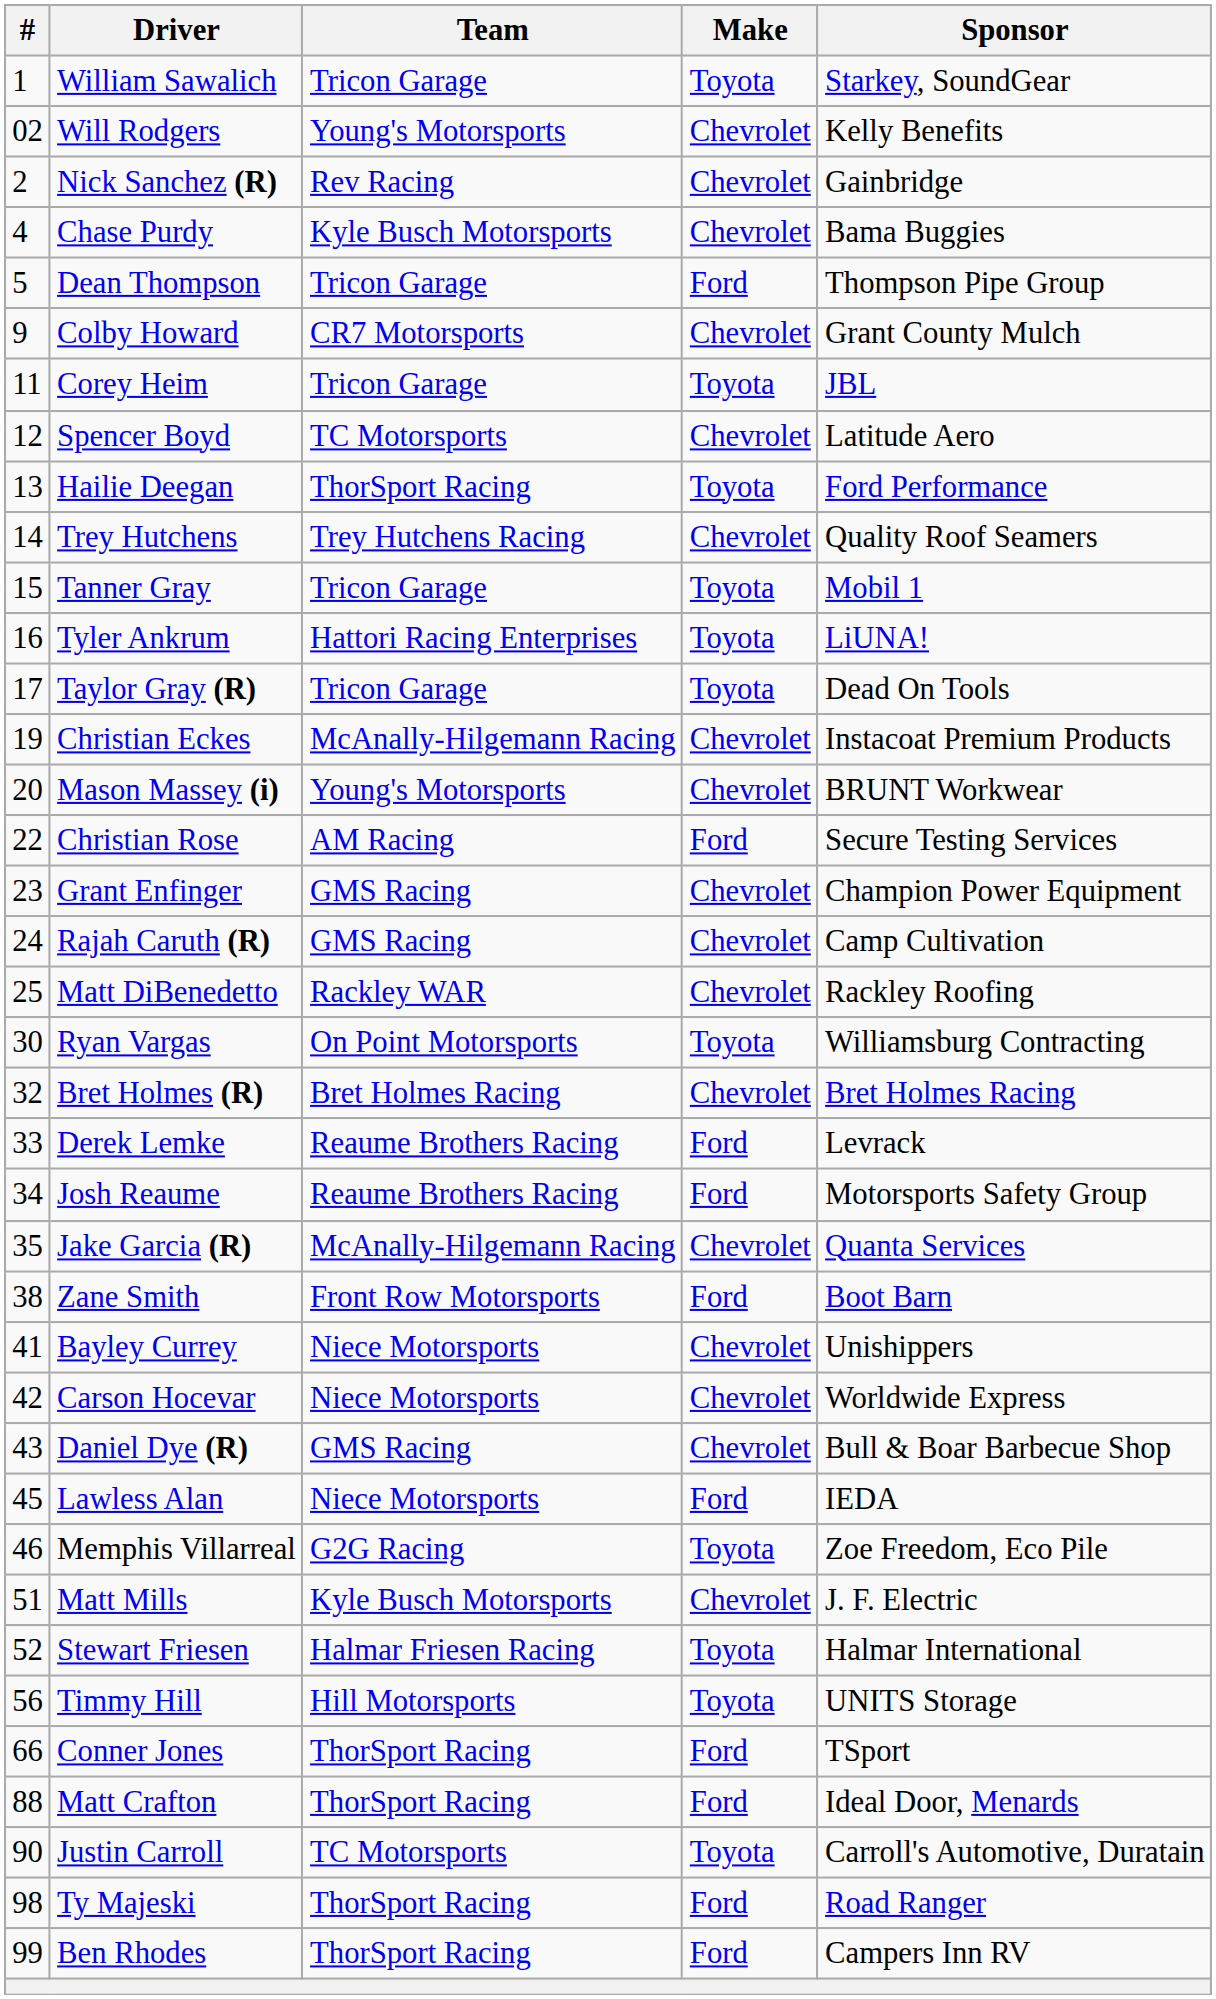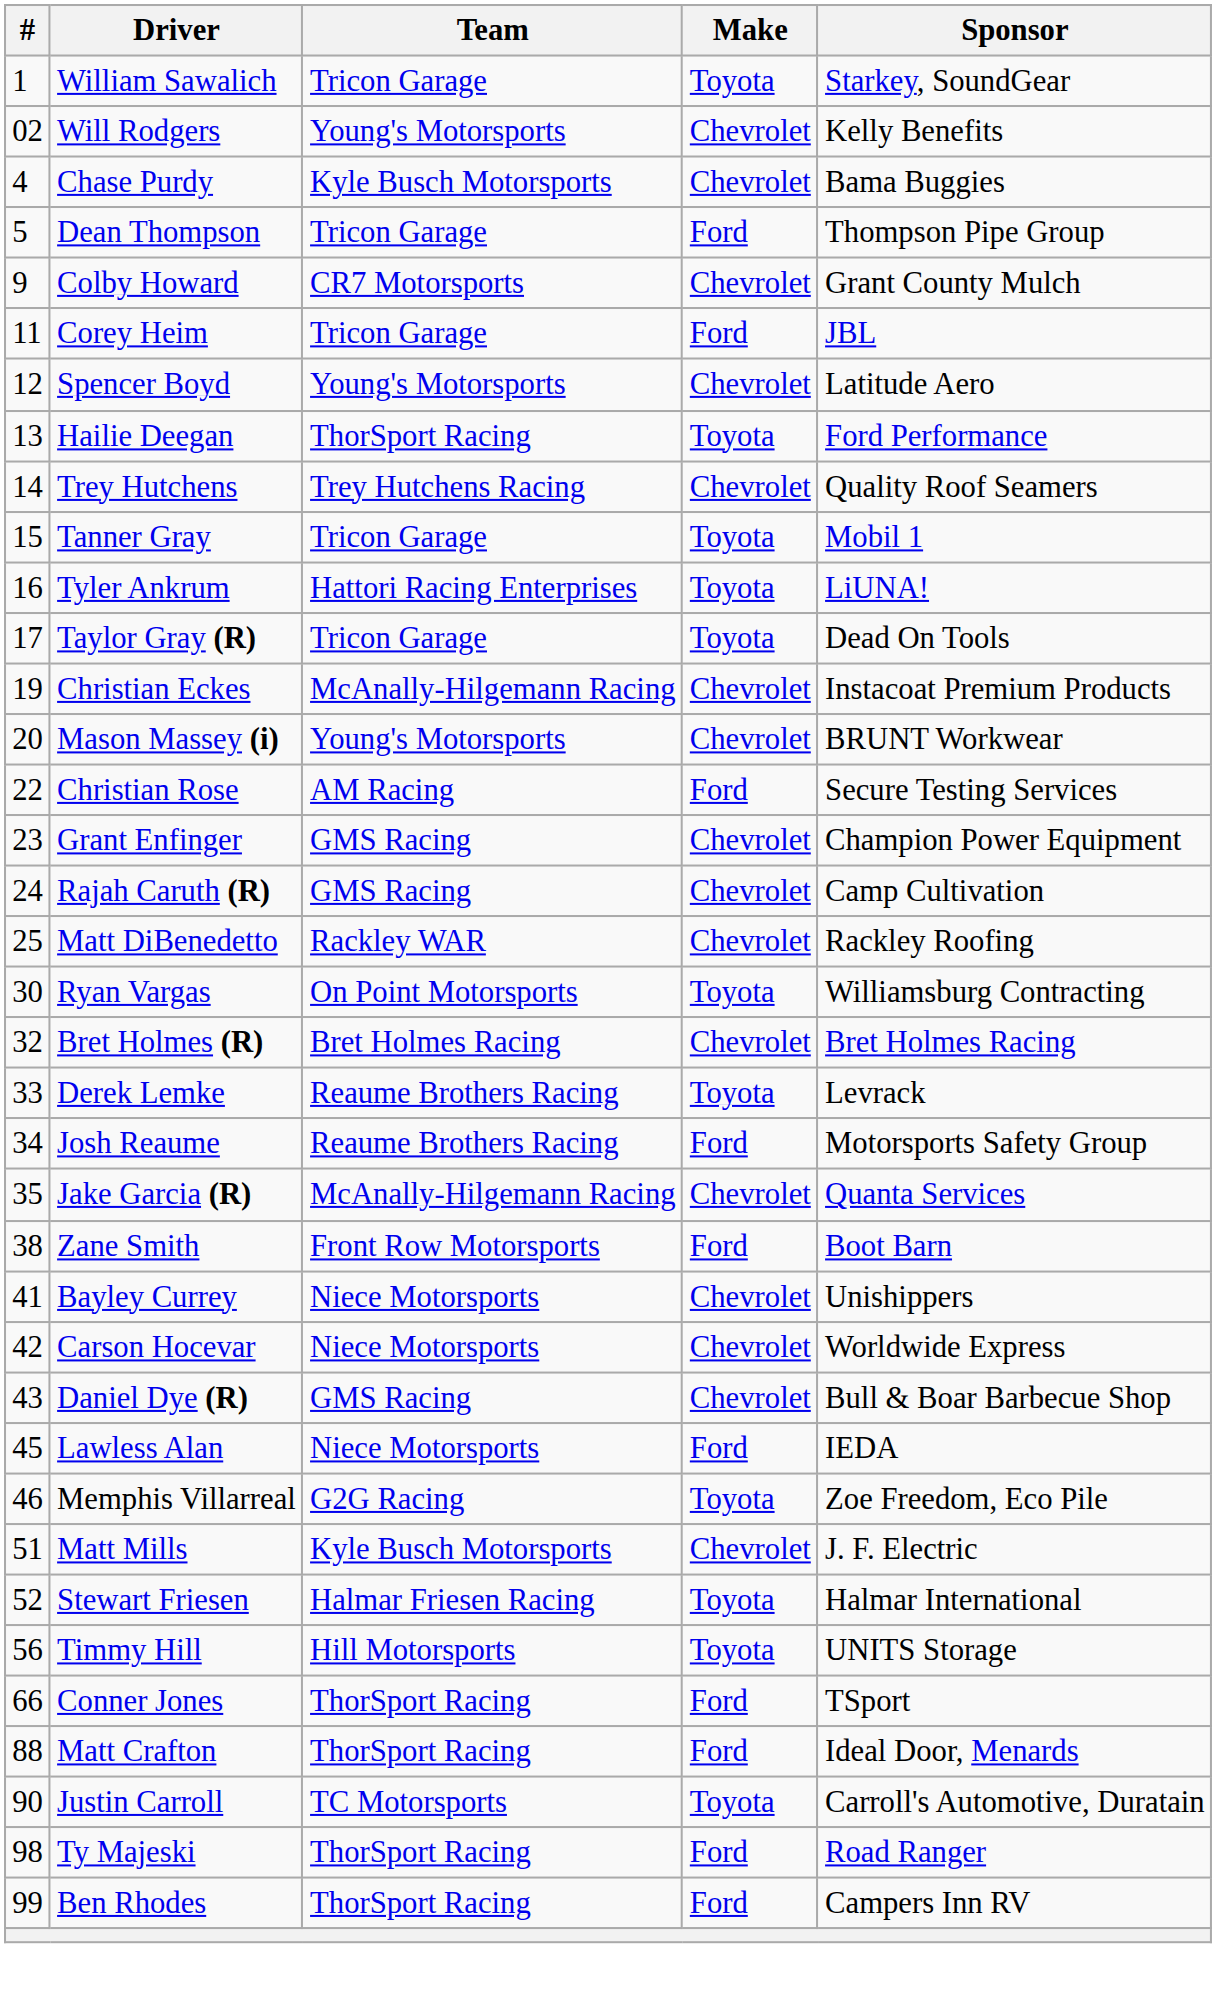- row: 2 | Nick Sanchez (R) | Rev Racing | Chevrolet | Gainbridge
Corey Heim | Make: Toyota -> Ford
Spencer Boyd | Team: TC Motorsports -> Young's Motorsports
Derek Lemke | Make: Ford -> Toyota
